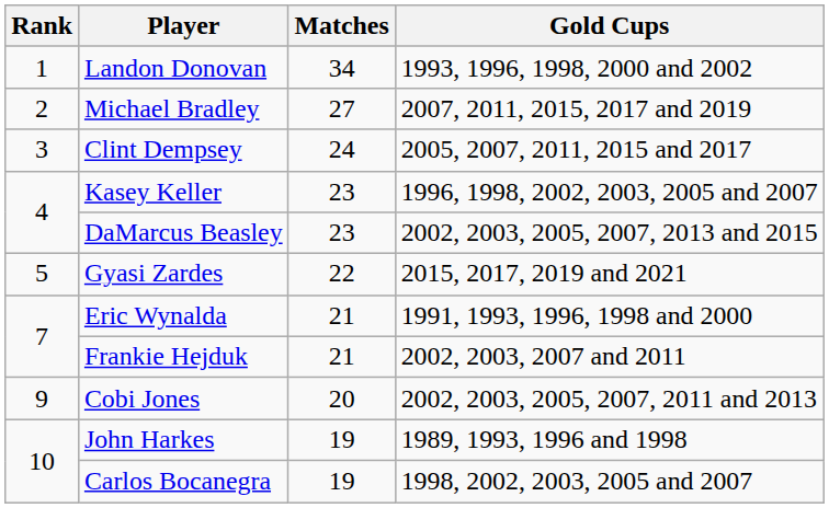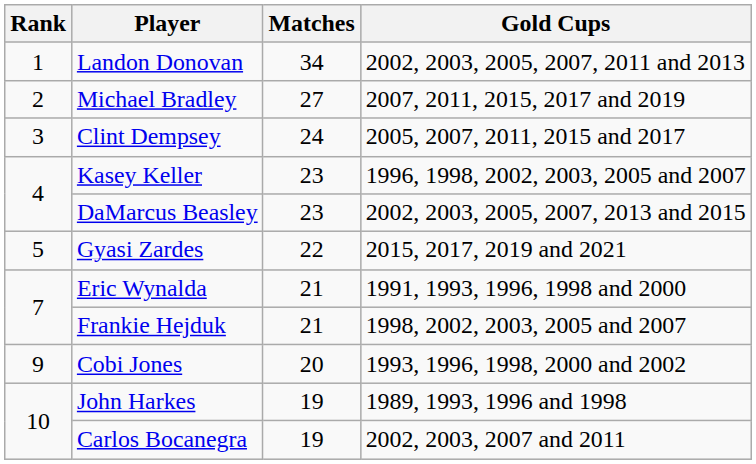Landon Donovan | Gold Cups: 1993, 1996, 1998, 2000 and 2002 -> 2002, 2003, 2005, 2007, 2011 and 2013
Frankie Hejduk | Gold Cups: 2002, 2003, 2007 and 2011 -> 1998, 2002, 2003, 2005 and 2007
Cobi Jones | Gold Cups: 2002, 2003, 2005, 2007, 2011 and 2013 -> 1993, 1996, 1998, 2000 and 2002
Carlos Bocanegra | Gold Cups: 1998, 2002, 2003, 2005 and 2007 -> 2002, 2003, 2007 and 2011
